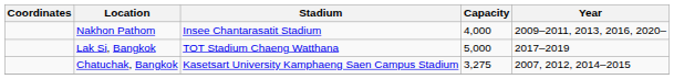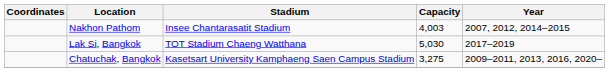Nakhon Pathom | Capacity: 4,000 -> 4,003
Nakhon Pathom | Year: 2009–2011, 2013, 2016, 2020– -> 2007, 2012, 2014–2015
Lak Si, Bangkok | Capacity: 5,000 -> 5,030
Chatuchak, Bangkok | Year: 2007, 2012, 2014–2015 -> 2009–2011, 2013, 2016, 2020–
